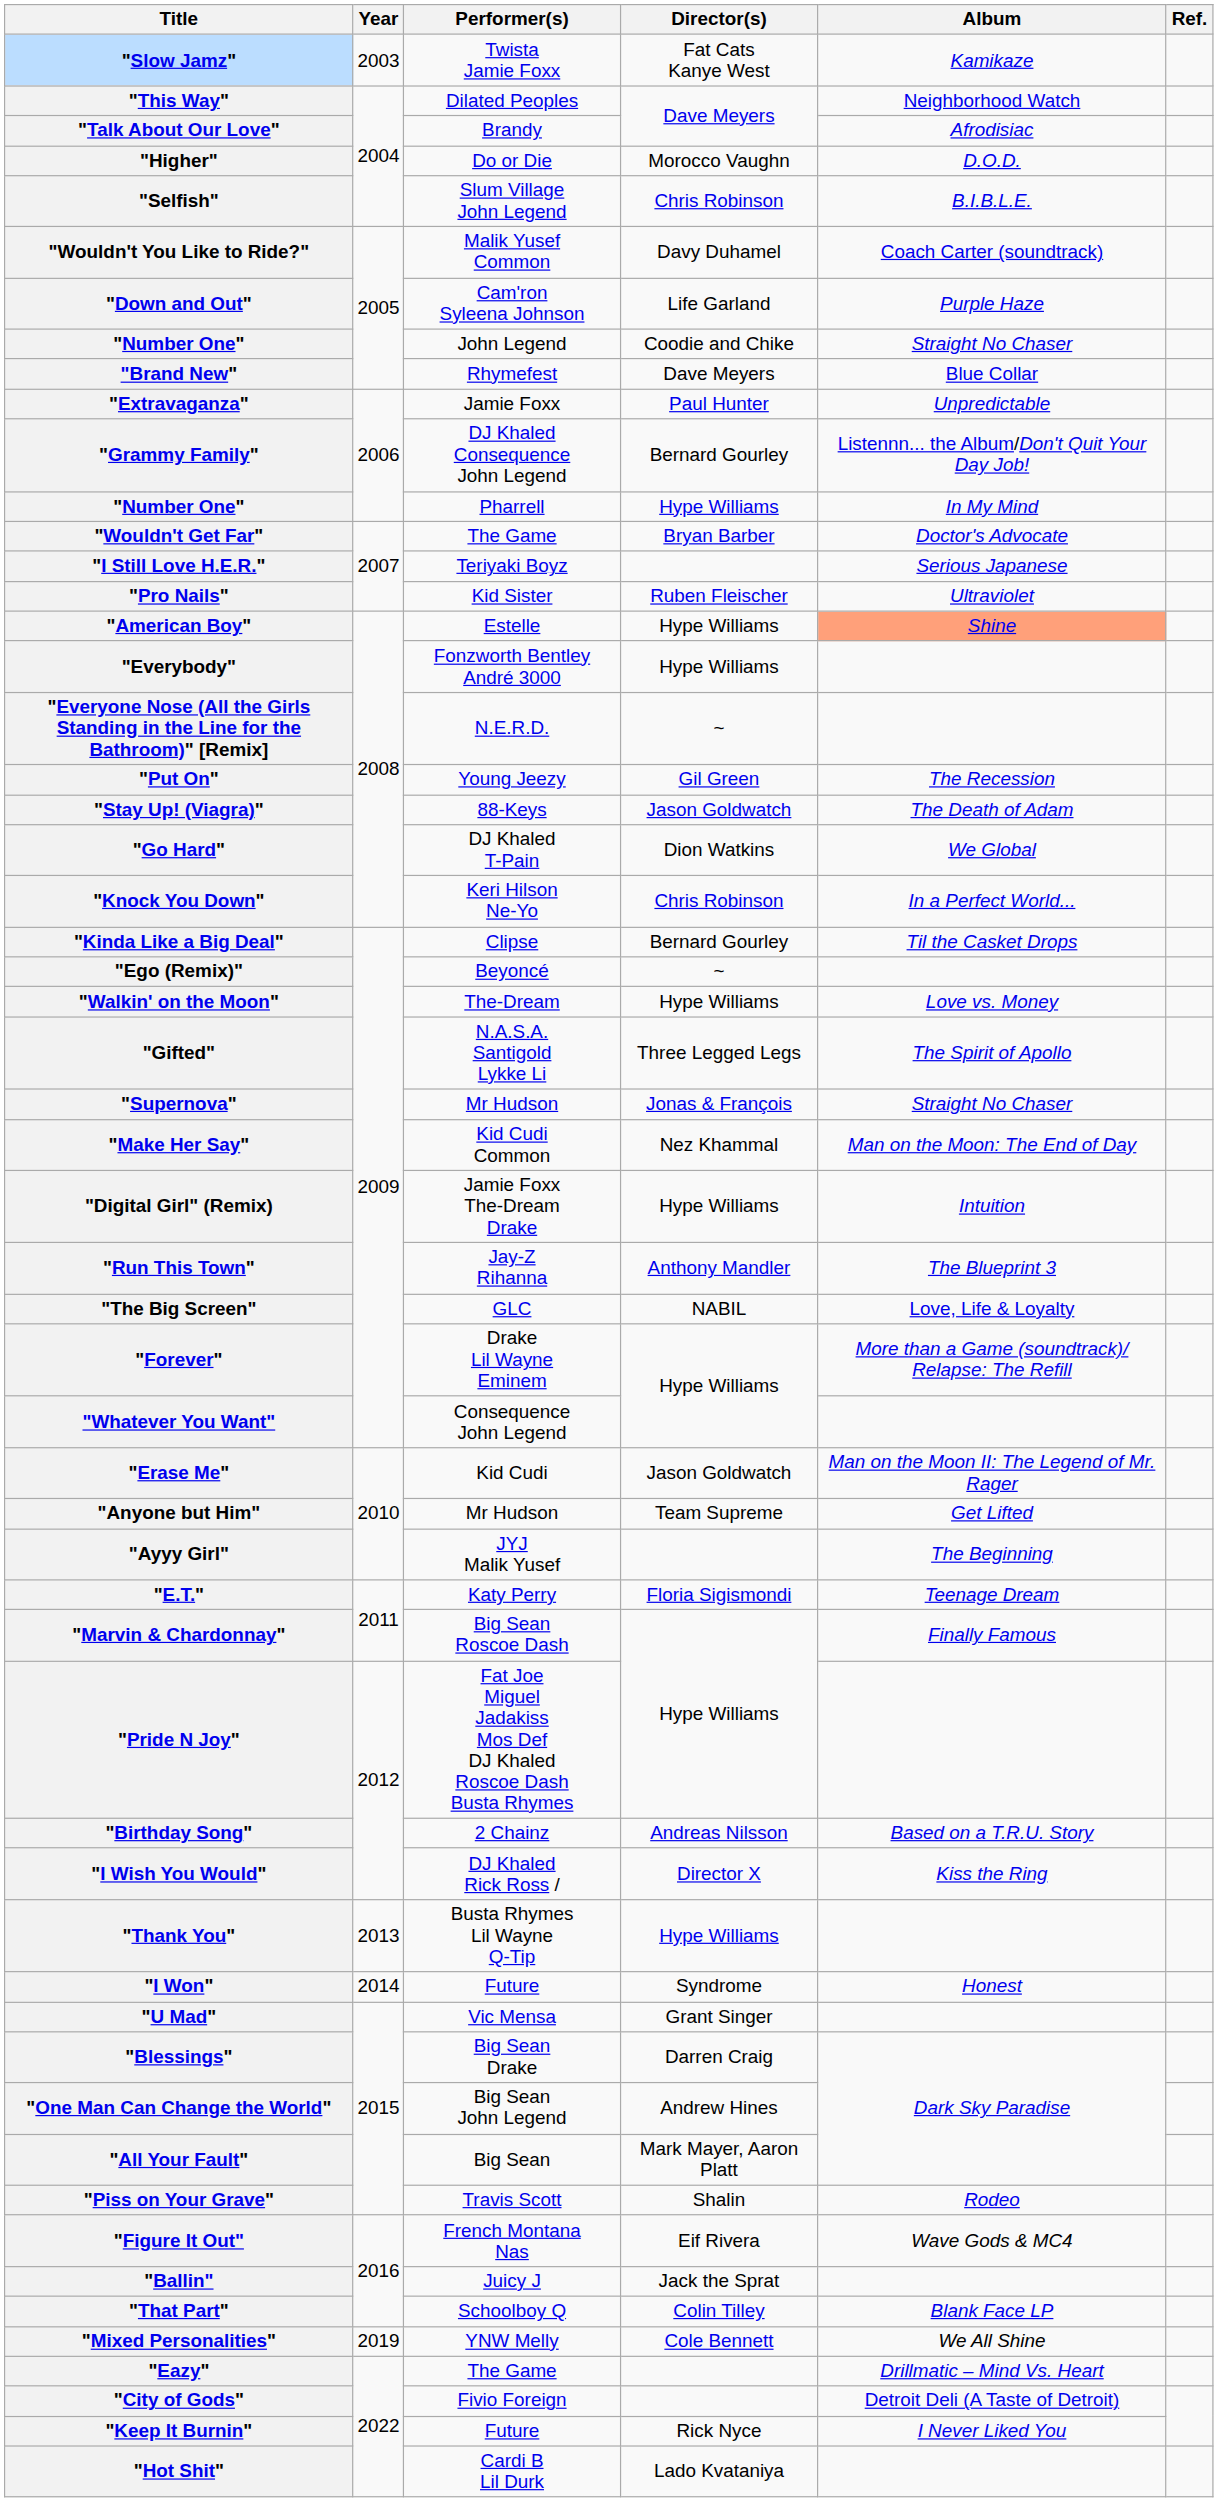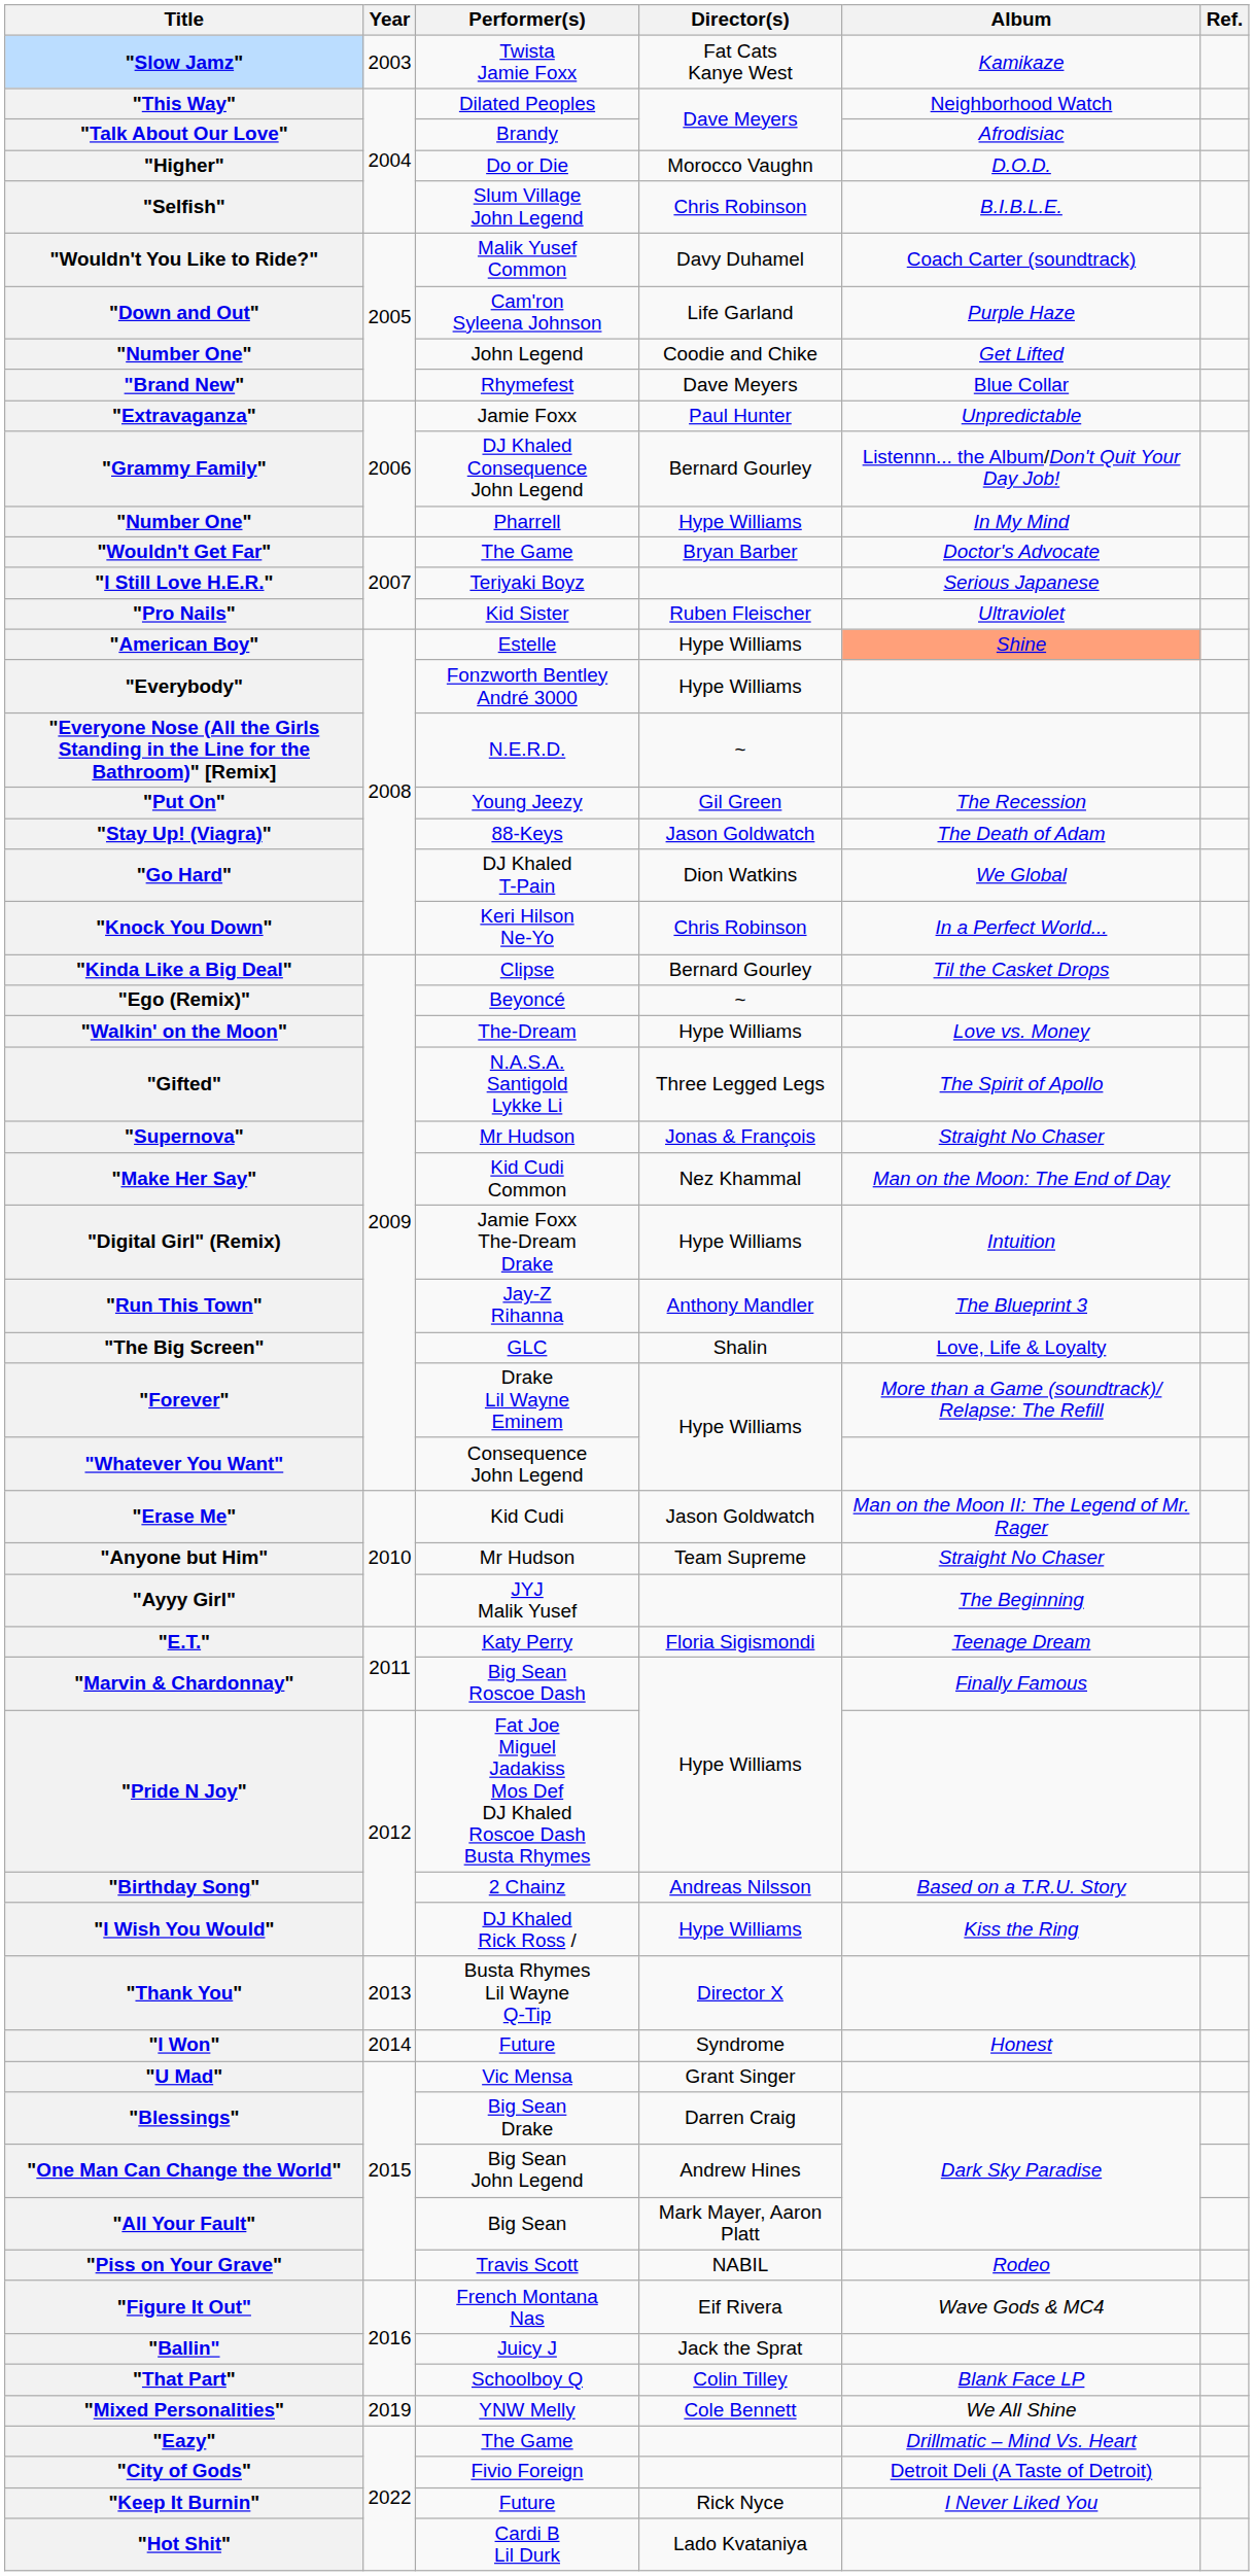"Number One" / John Legend | Album: Straight No Chaser -> Get Lifted
"The Big Screen" | Director(s): NABIL -> Shalin
"Anyone but Him" | Album: Get Lifted -> Straight No Chaser
"I Wish You Would" | Director(s): Director X -> Hype Williams
"Thank You" | Director(s): Hype Williams -> Director X
"Piss on Your Grave" | Director(s): Shalin -> NABIL
